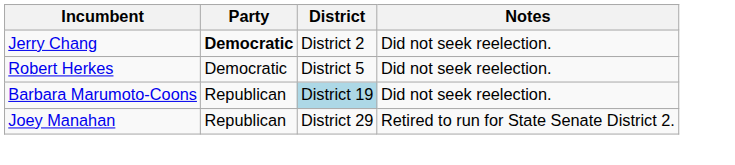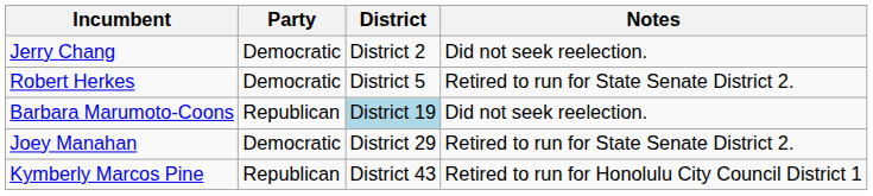Jerry Chang | Party: bold -> normal
Robert Herkes | Notes: Did not seek reelection. -> Retired to run for State Senate District 2.
Joey Manahan | Party: Republican -> Democratic
+ row: Kymberly Marcos Pine | Republican | District 43 | Retired to run for Honolulu City Council District 1
